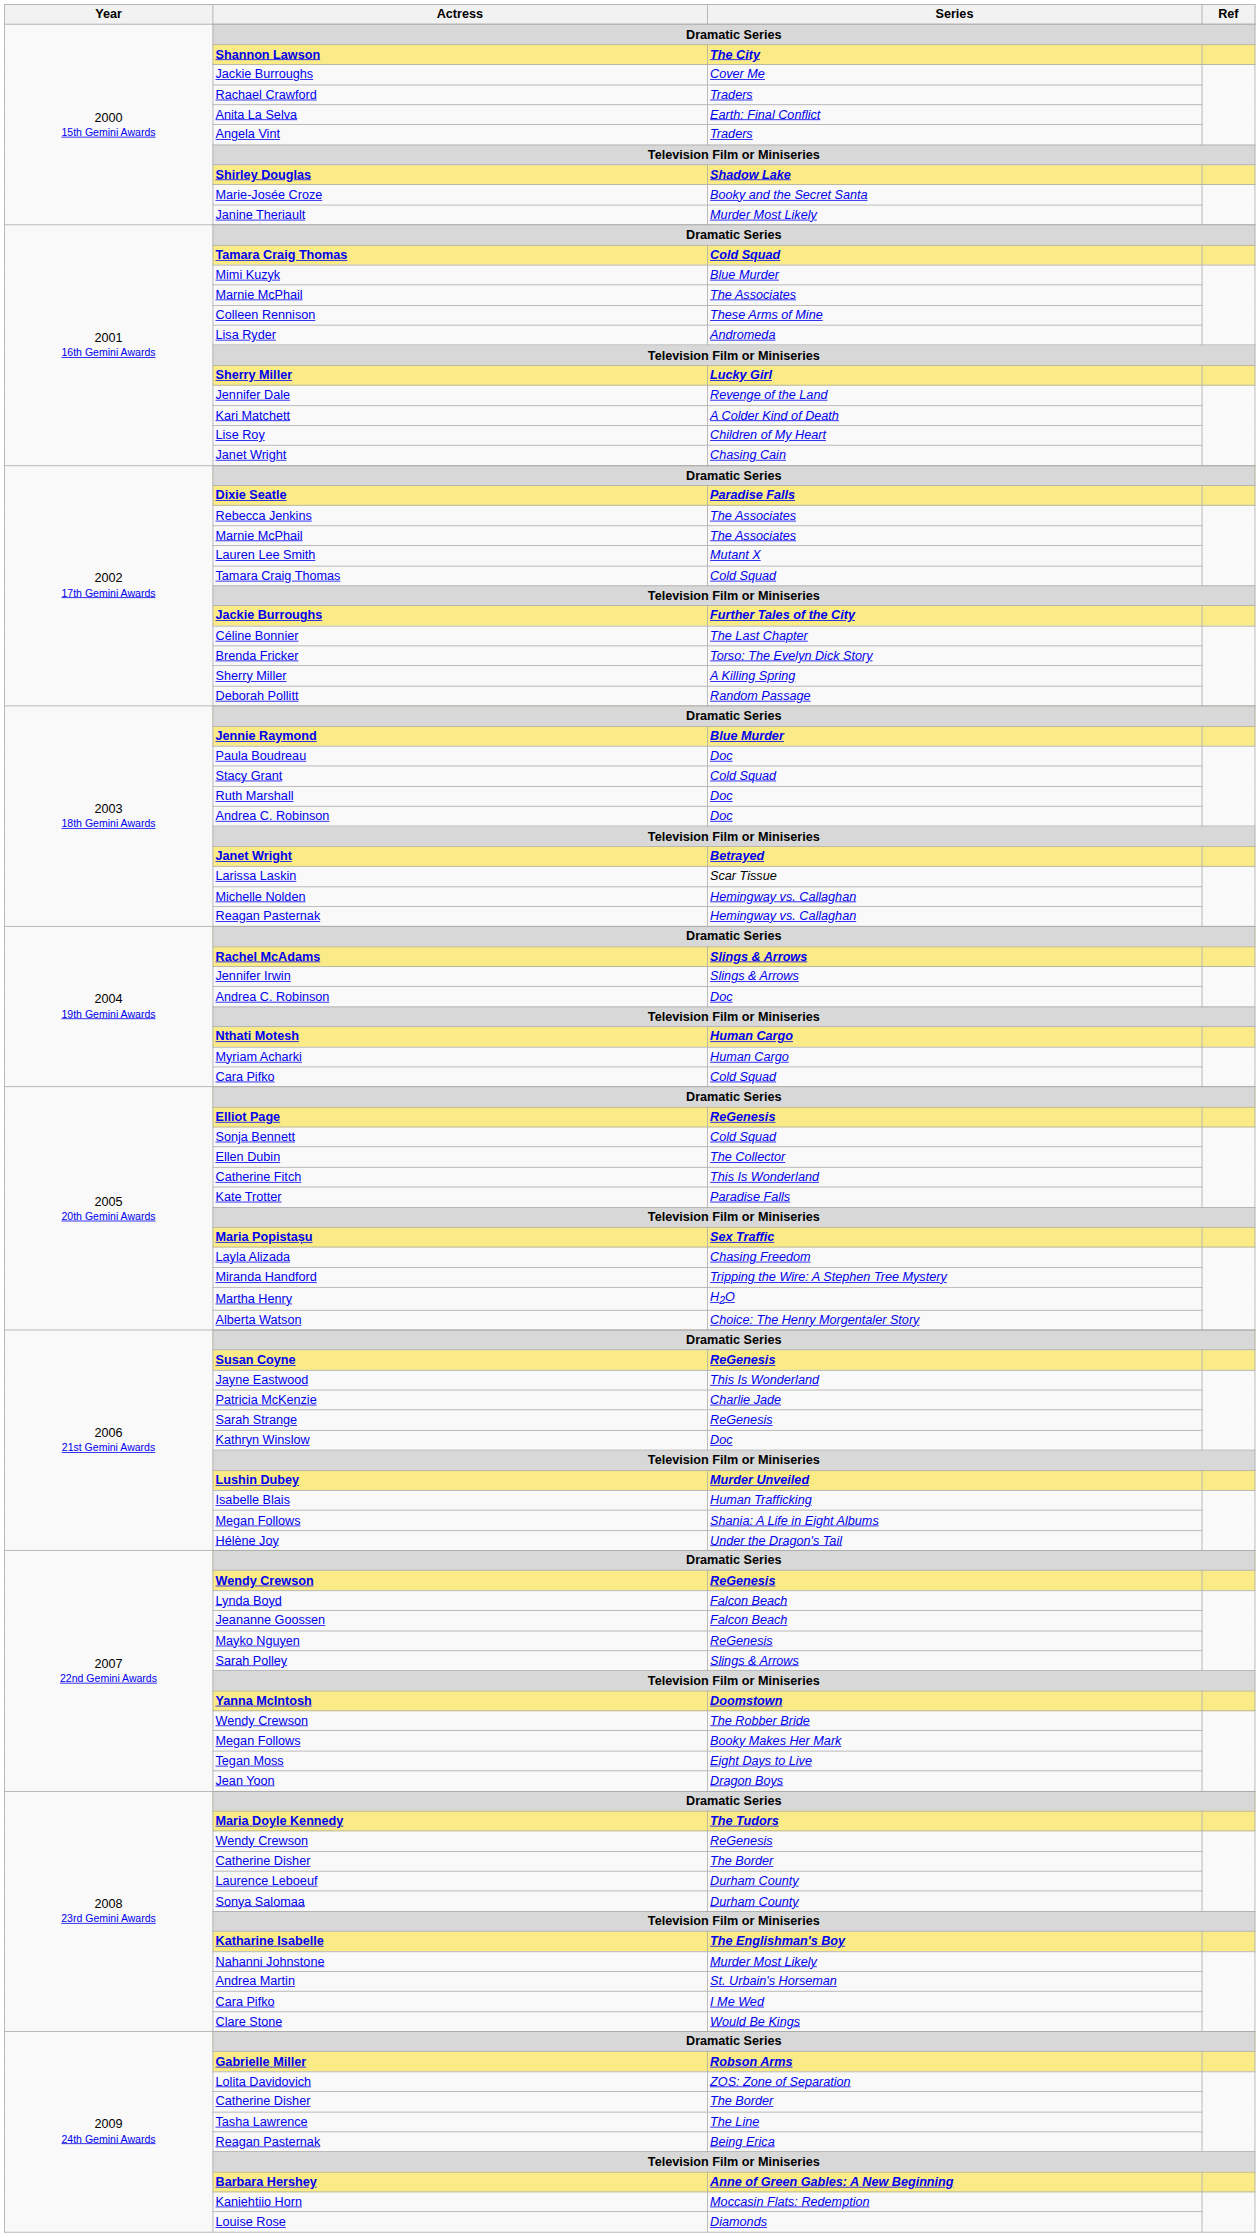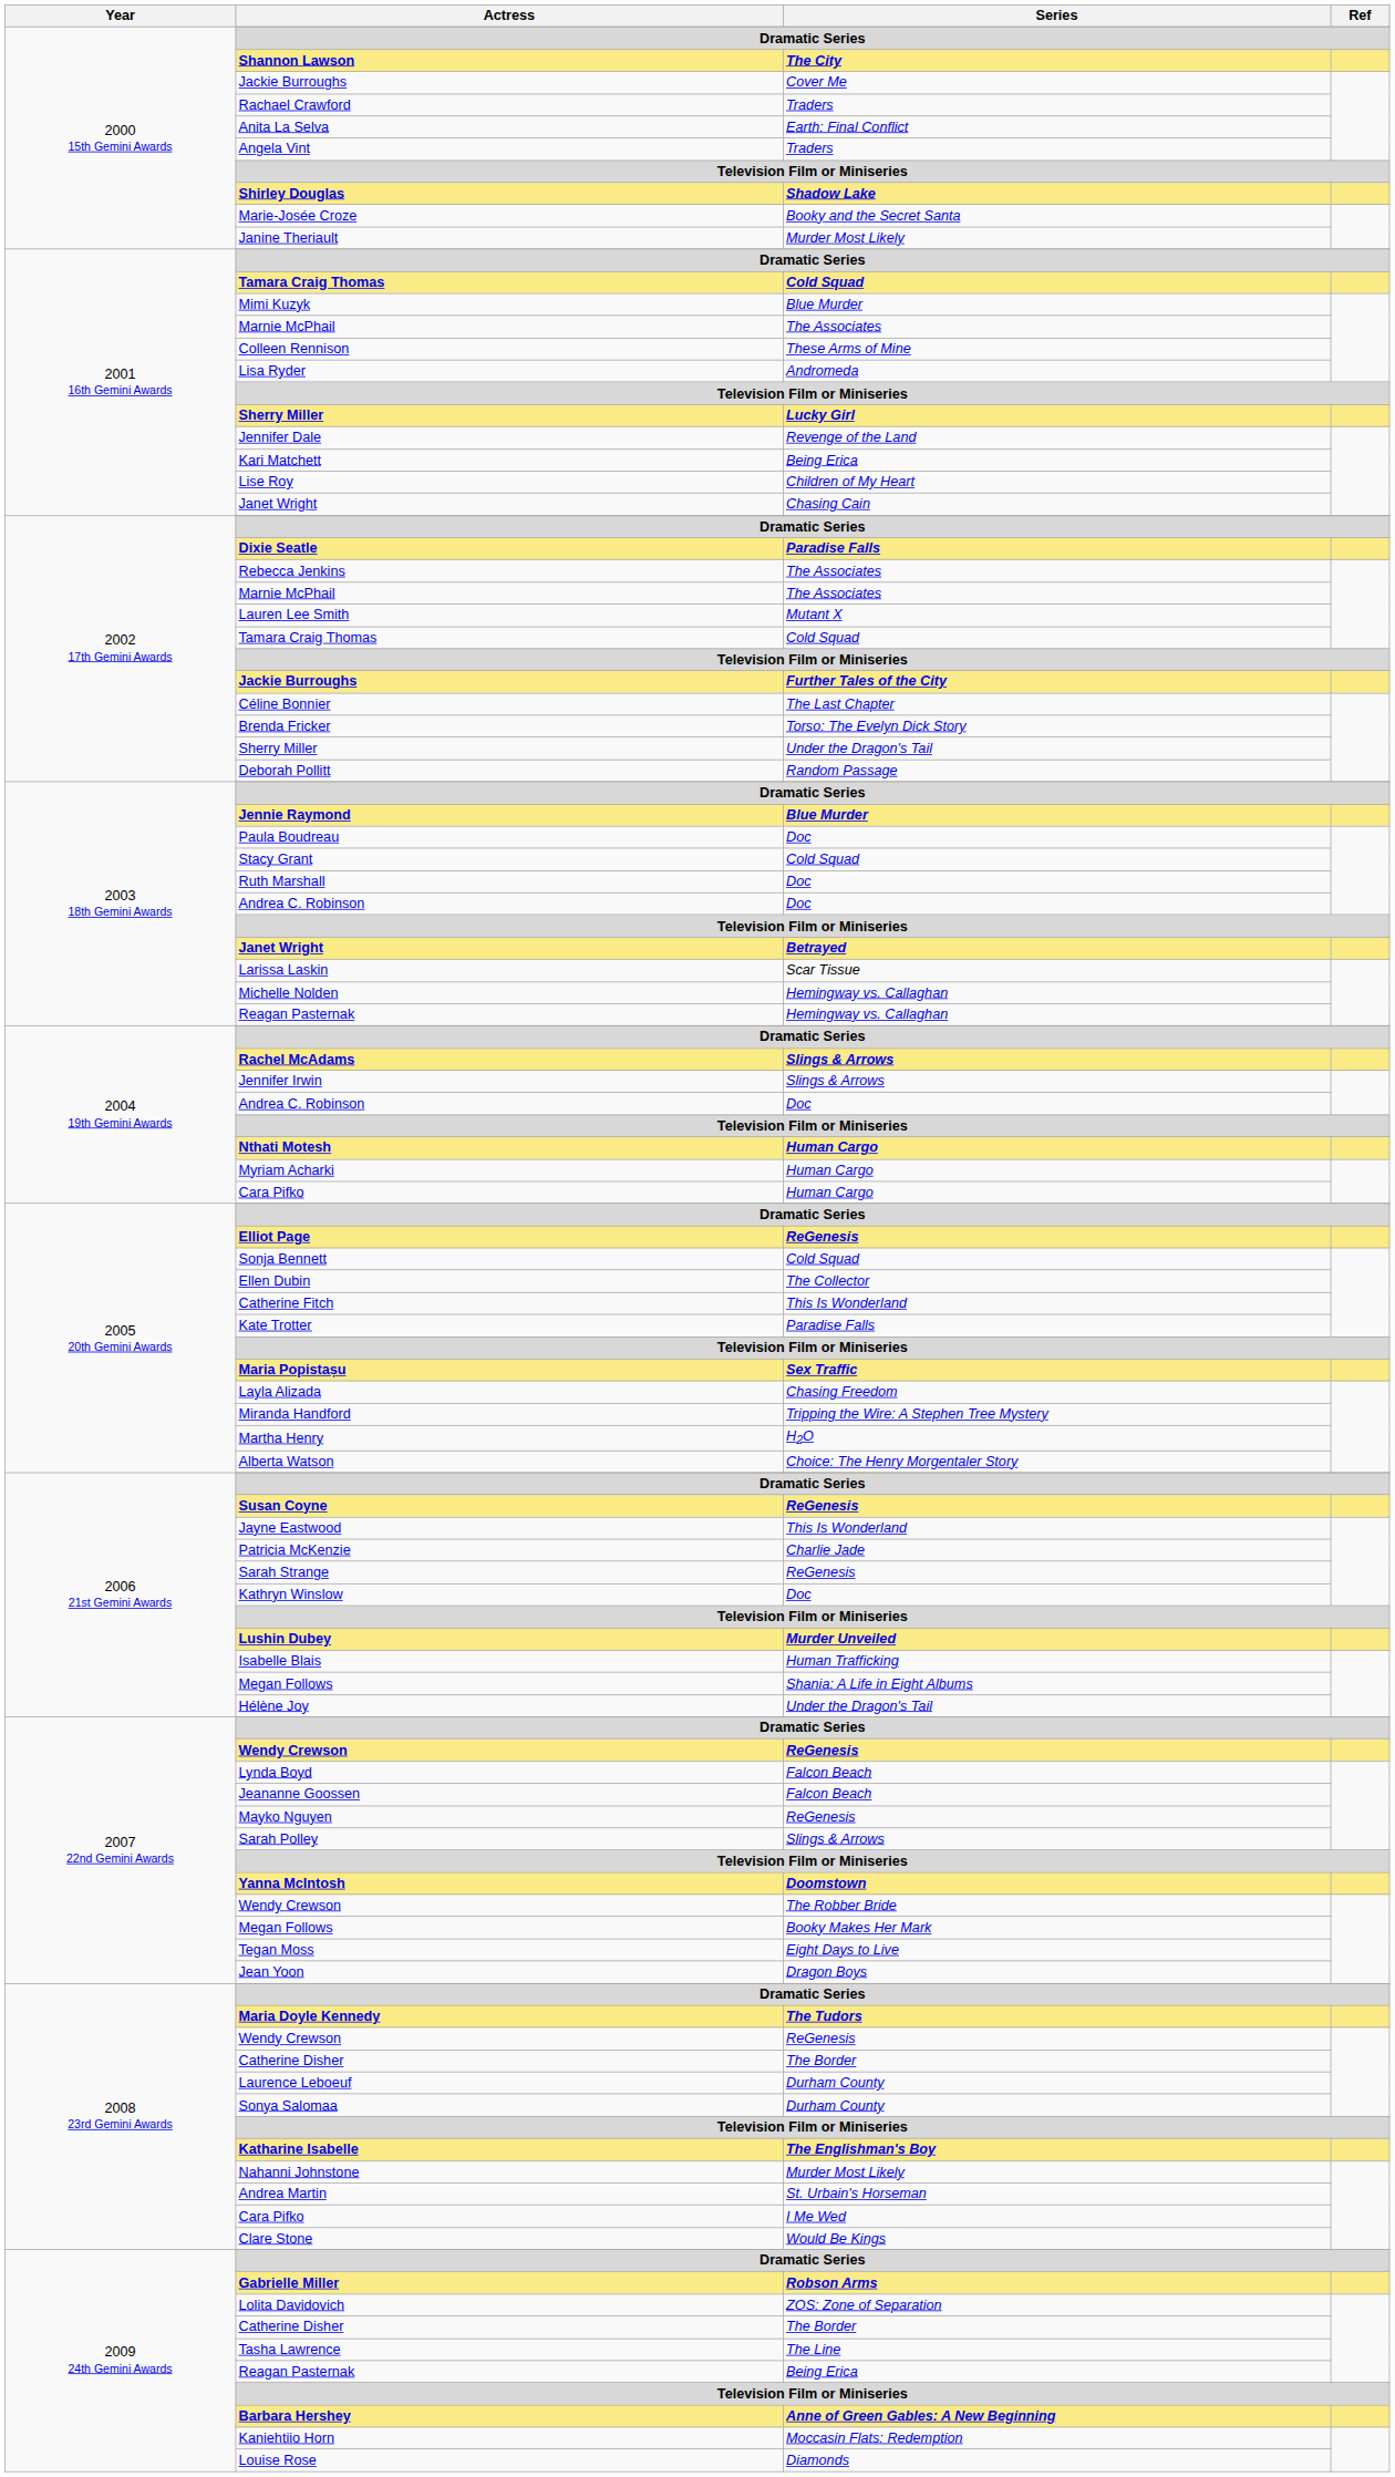Kari Matchett | Series: A Colder Kind of Death -> Being Erica
2002 17th Gemini Awards / Sherry Miller | Series: A Killing Spring -> Under the Dragon's Tail
2004 19th Gemini Awards / Cara Pifko | Series: Cold Squad -> Human Cargo
